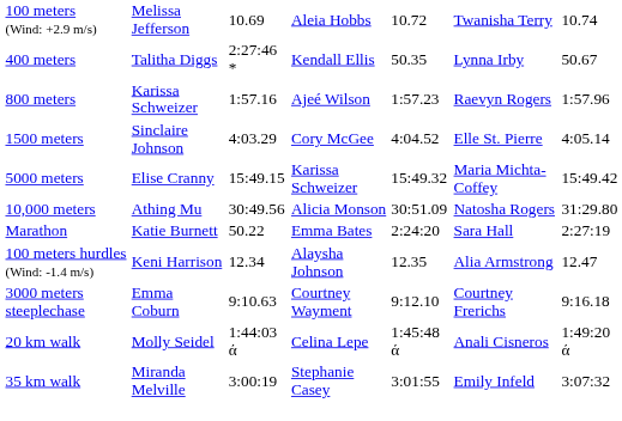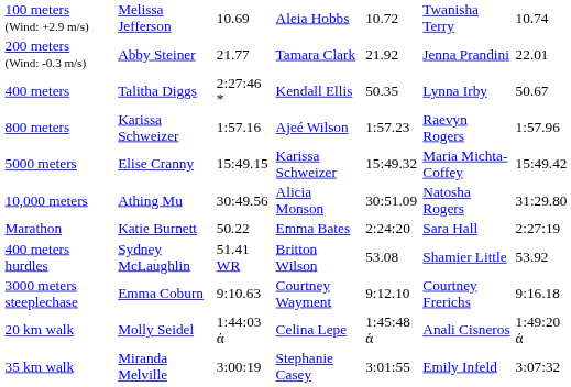+ row: 200 meters (Wind: -0.3 m/s) | Abby Steiner | 21.77 | Tamara Clark | 21.92 | Jenna Prandini | 22.01
- row: 1500 meters | Sinclaire Johnson | 4:03.29 | Cory McGee | 4:04.52 | Elle St. Pierre | 4:05.14
- row: 100 meters hurdles (Wind: -1.4 m/s) | Keni Harrison | 12.34 | Alaysha Johnson | 12.35 | Alia Armstrong | 12.47
+ row: 400 meters hurdles | Sydney McLaughlin | 51.41 WR | Britton Wilson | 53.08 | Shamier Little | 53.92
